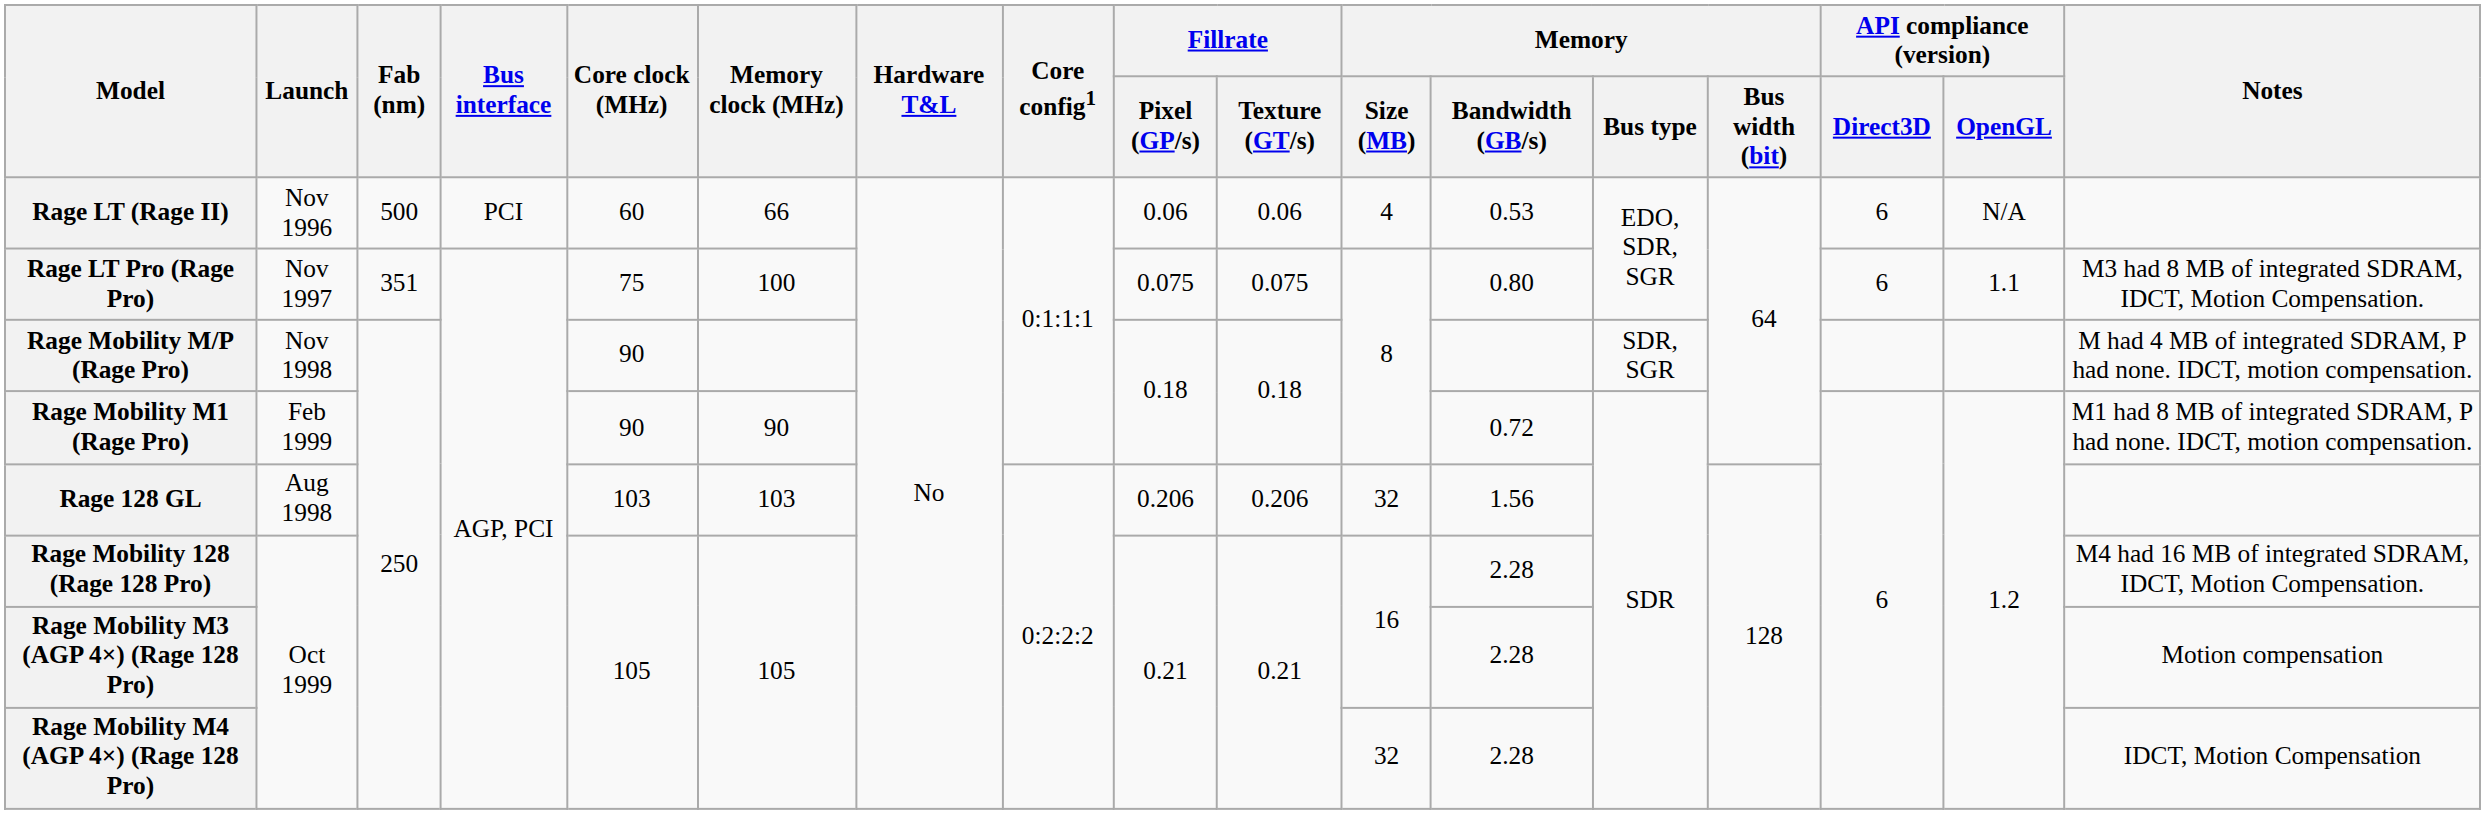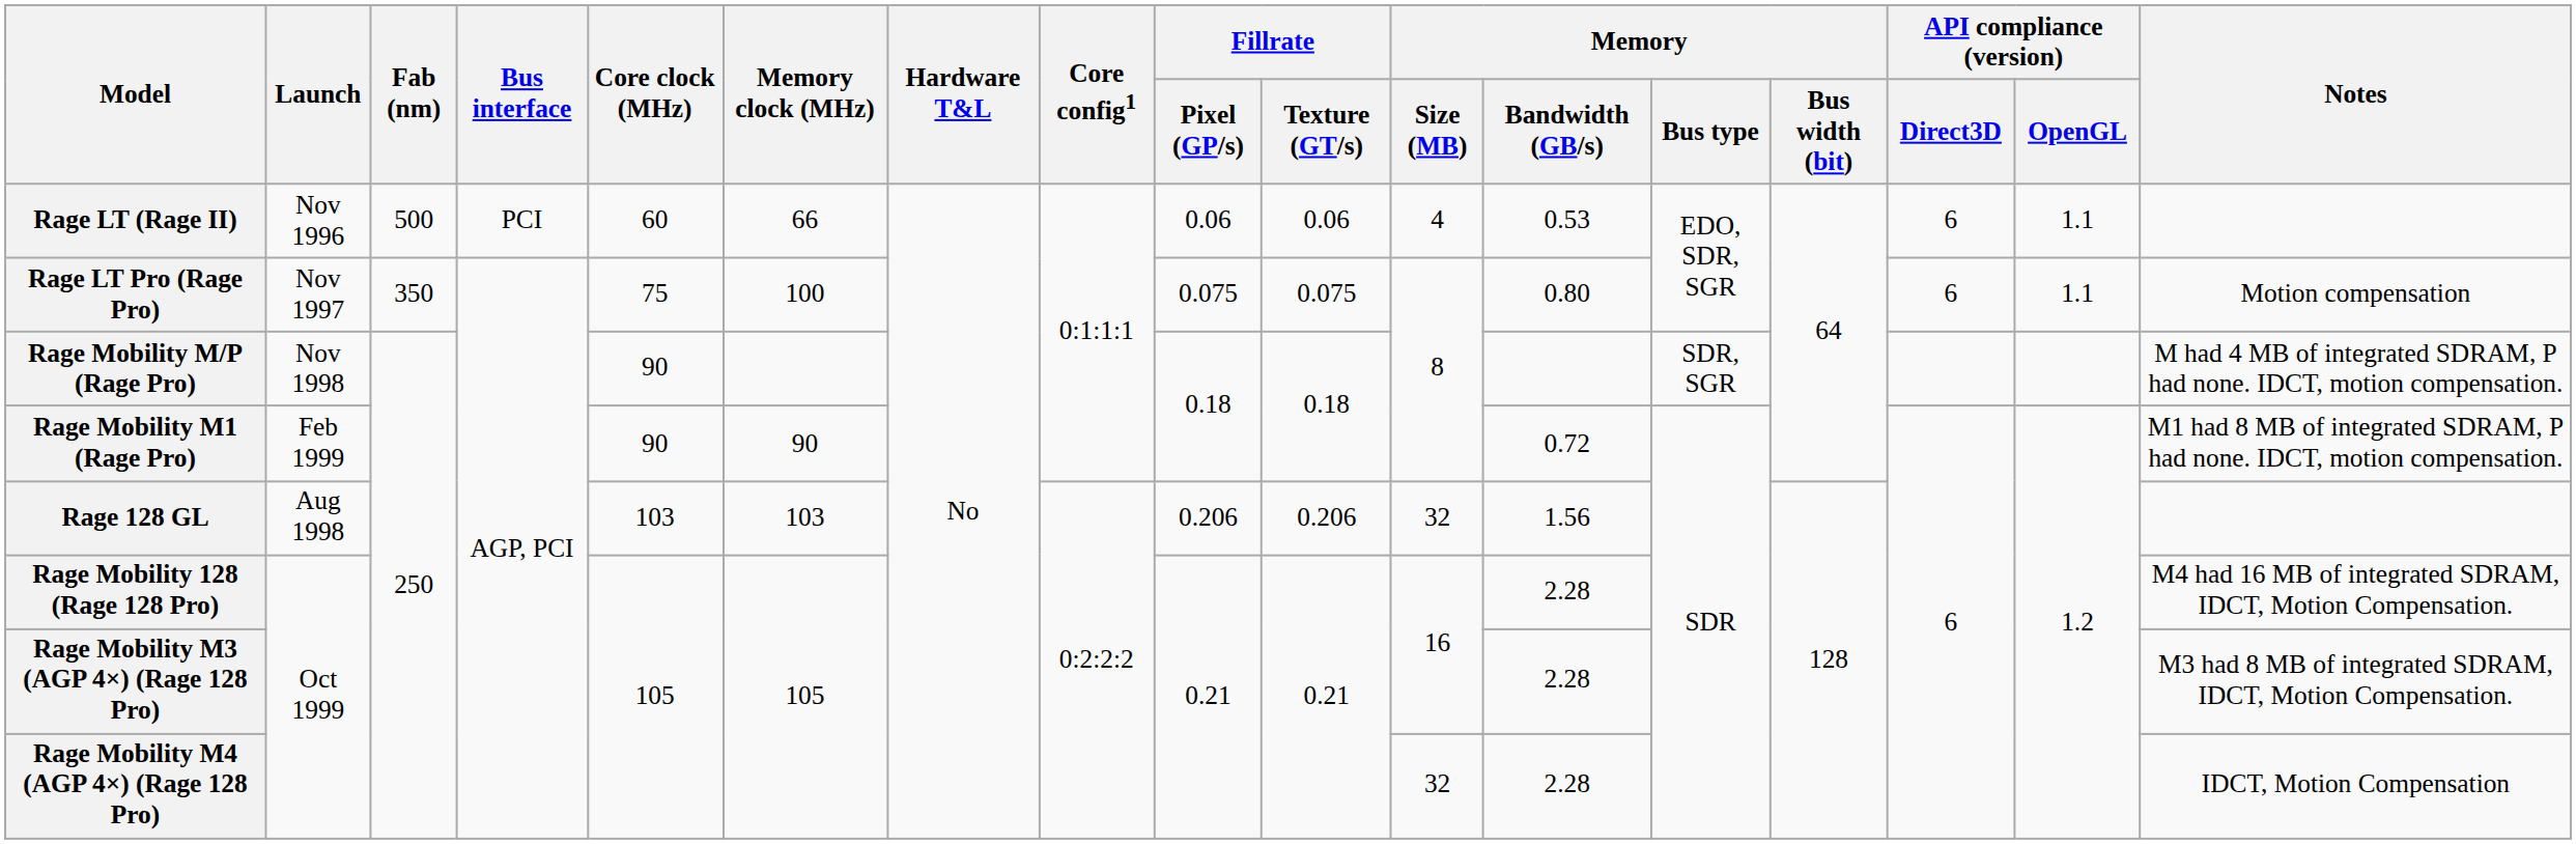Rage LT (Rage II) | API compliance (version) / OpenGL: N/A -> 1.1
Rage LT Pro (Rage Pro) | Fab (nm): 351 -> 350
Rage LT Pro (Rage Pro) | Notes: M3 had 8 MB of integrated SDRAM, IDCT, Motion Compensation. -> Motion compensation
Rage Mobility M3 (AGP 4×) (Rage 128 Pro) | Notes: Motion compensation -> M3 had 8 MB of integrated SDRAM, IDCT, Motion Compensation.
